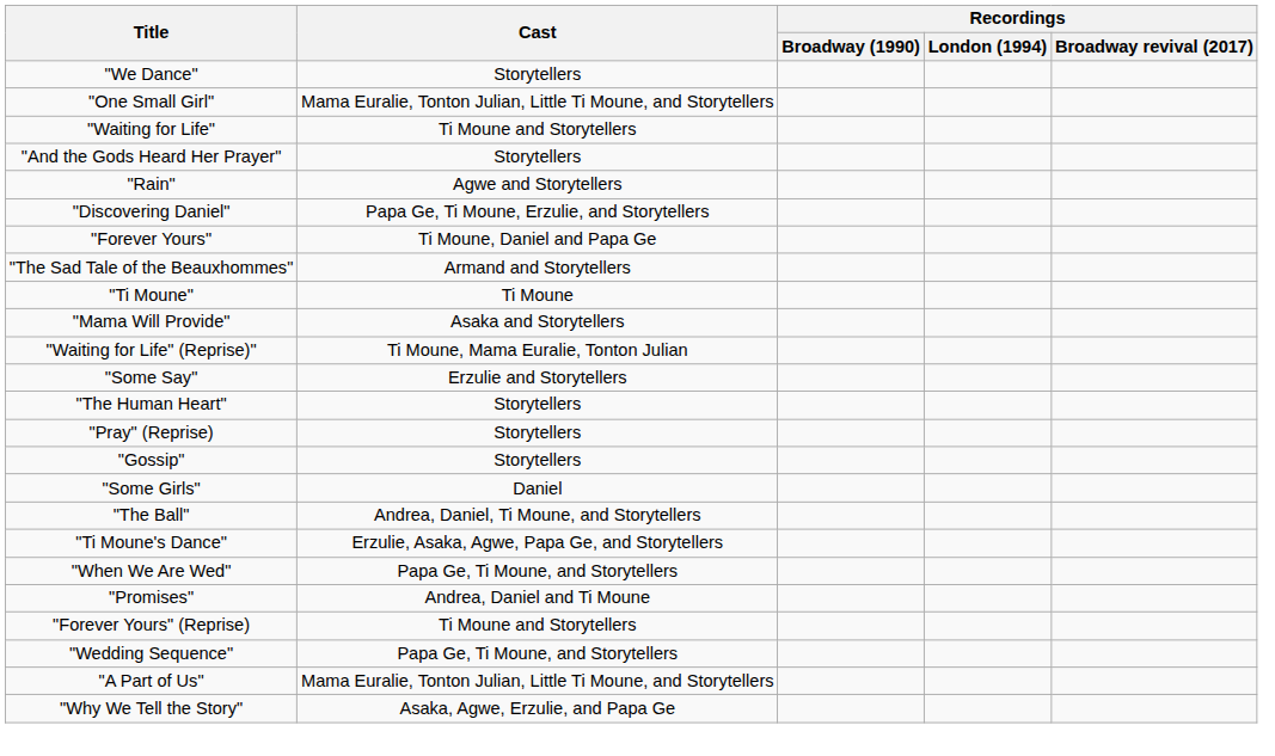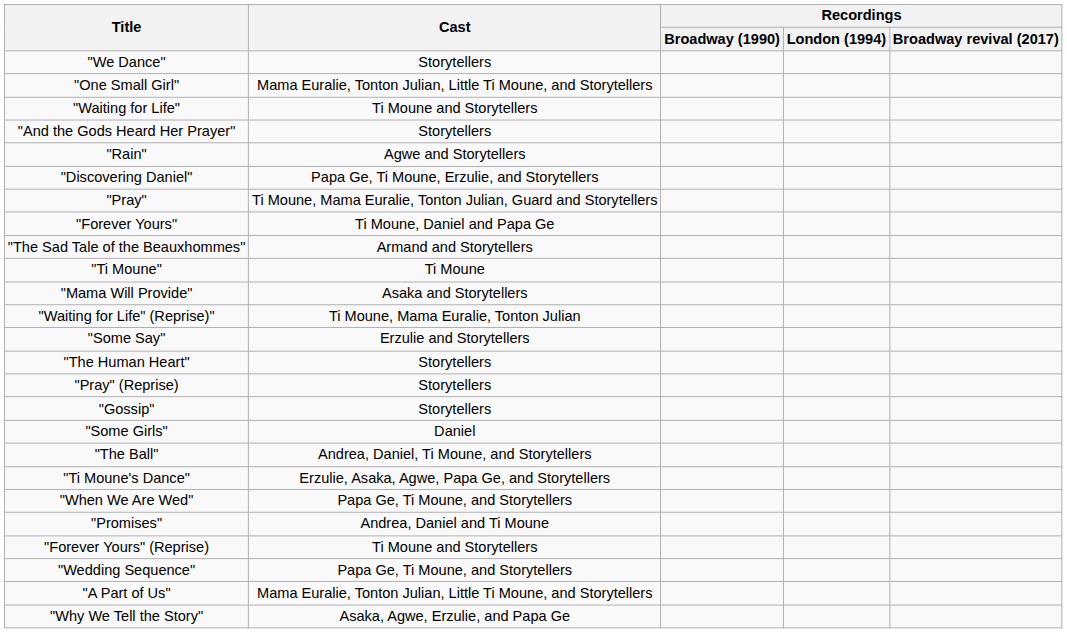+ row: "Pray" | Ti Moune, Mama Euralie, Tonton Julian, Guard and Storytellers
